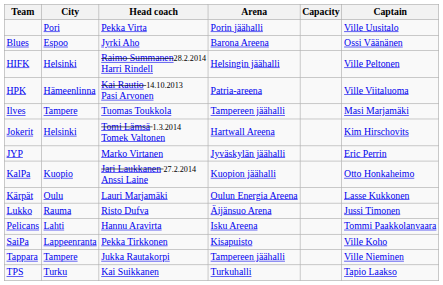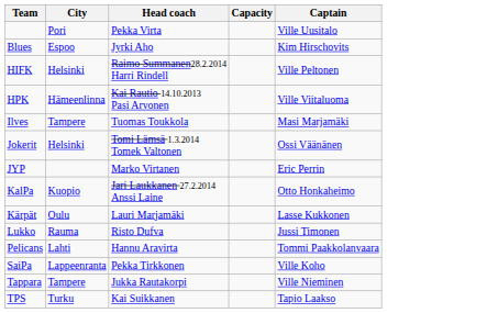- column: Arena | Porin jäähalli | Barona Areena | Helsingin jäähalli | Patria-areena | Tampereen jäähalli | Hartwall Areena | Jyväskylän jäähalli | Kuopion jäähalli | Oulun Energia Areena | Äijänsuo Arena | Isku Areena | Kisapuisto | Tampereen jäähalli | Turkuhalli
Blues | Captain: Ossi Väänänen -> Kim Hirschovits
Jokerit | Captain: Kim Hirschovits -> Ossi Väänänen
